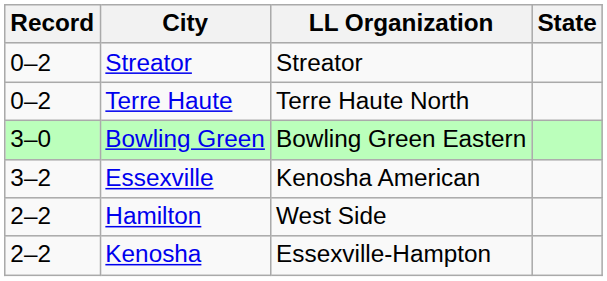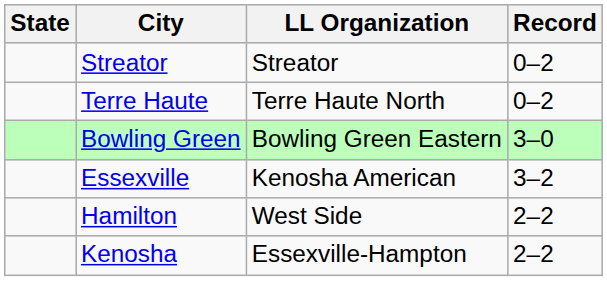columns swapped: State <-> Record
